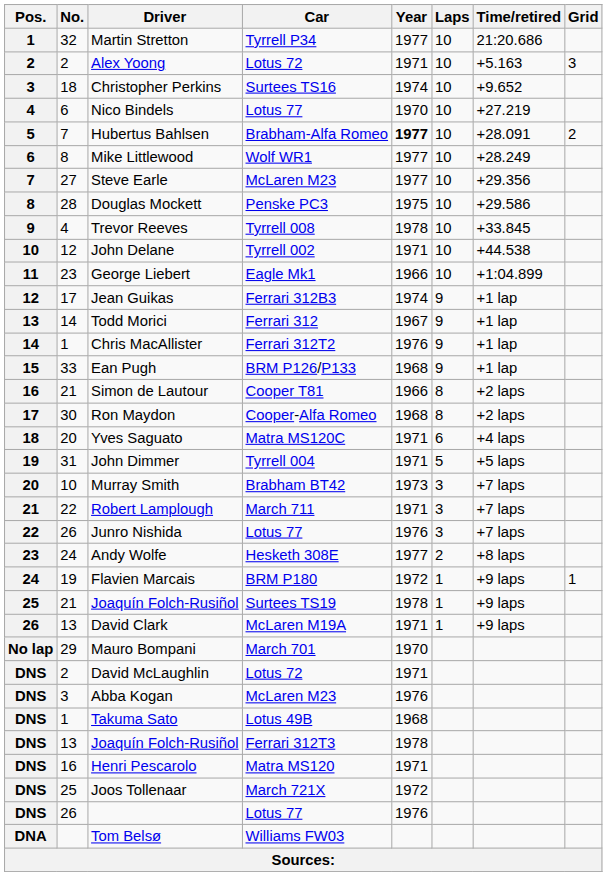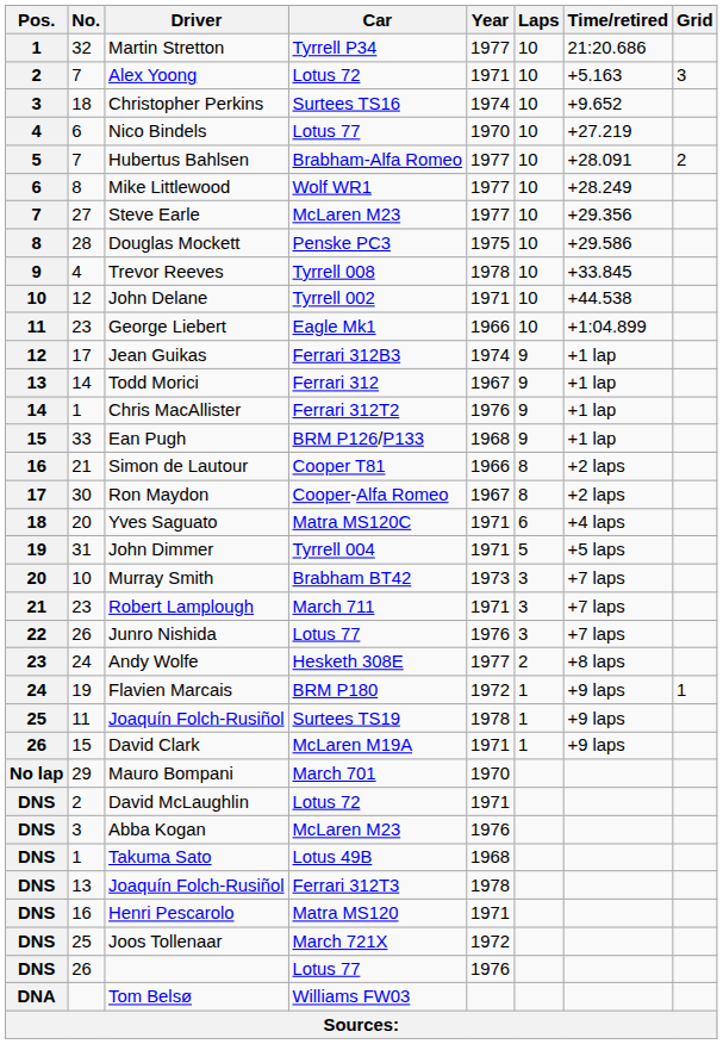Alex Yoong | No.: 2 -> 7
Hubertus Bahlsen | Year: bold -> normal
Ron Maydon | Year: 1968 -> 1967
Robert Lamplough | No.: 22 -> 23
Joaquín Folch-Rusiñol / Surtees TS19 | No.: 21 -> 11
David Clark | No.: 13 -> 15
